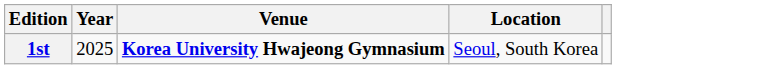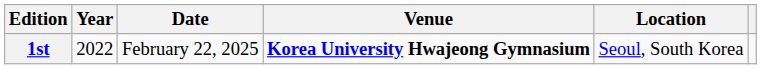+ column: Date | February 22, 2025
1st | Year: 2025 -> 2022
